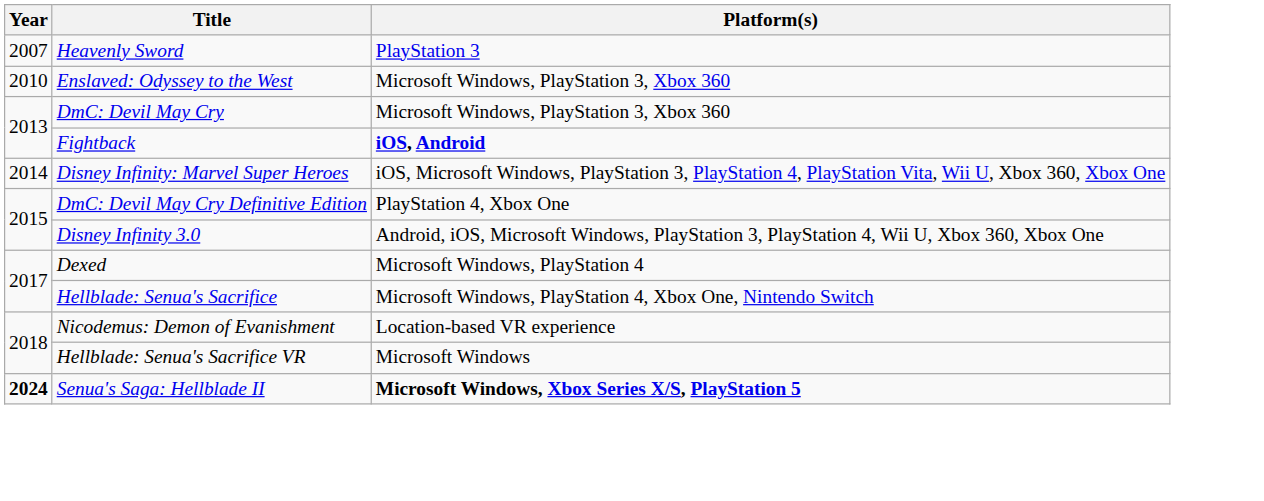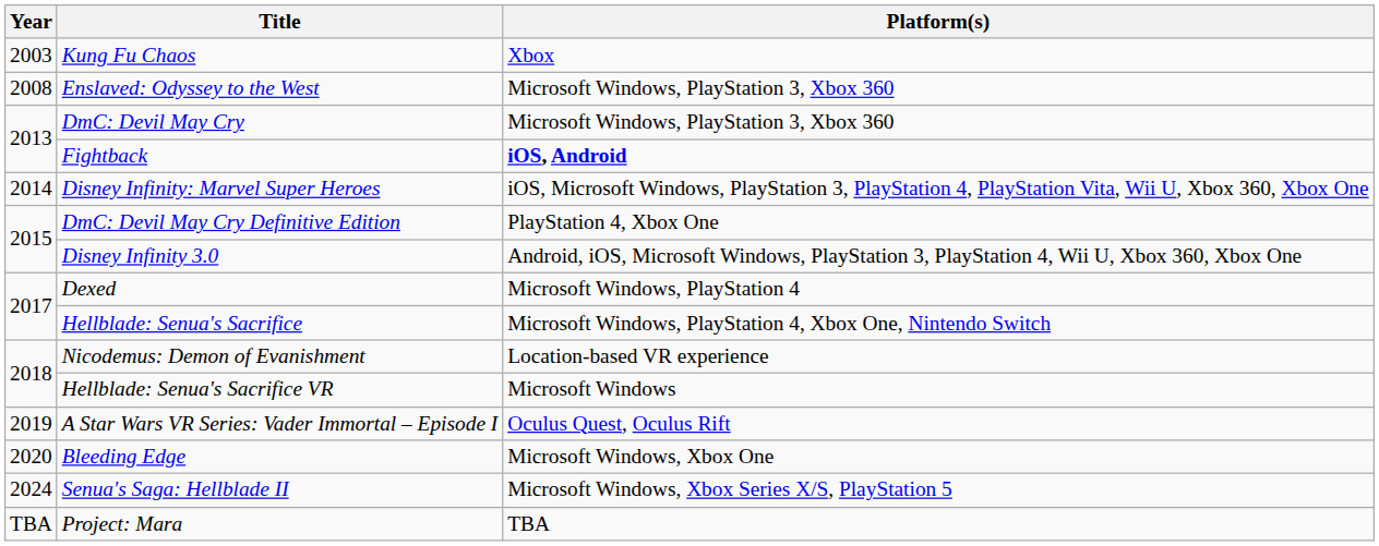+ row: 2003 | Kung Fu Chaos | Xbox
- row: 2007 | Heavenly Sword | PlayStation 3
Enslaved: Odyssey to the West | Year: 2010 -> 2008
+ row: 2019 | A Star Wars VR Series: Vader Immortal – Episode I | Oculus Quest, Oculus Rift
+ row: 2020 | Bleeding Edge | Microsoft Windows, Xbox One
Senua's Saga: Hellblade II | Year: bold -> normal
Senua's Saga: Hellblade II | Platform(s): bold -> normal
+ row: TBA | Project: Mara | TBA
